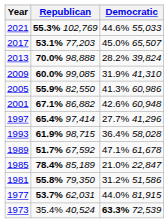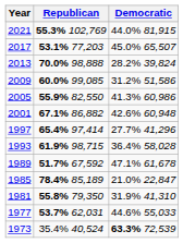2021 | Democratic: 44.6% 55,033 -> 44.0% 81,915
2009 | Democratic: 31.9% 41,310 -> 31.2% 51,586
1981 | Democratic: 31.2% 51,586 -> 31.9% 41,310
1977 | Democratic: 44.0% 81,915 -> 44.6% 55,033
